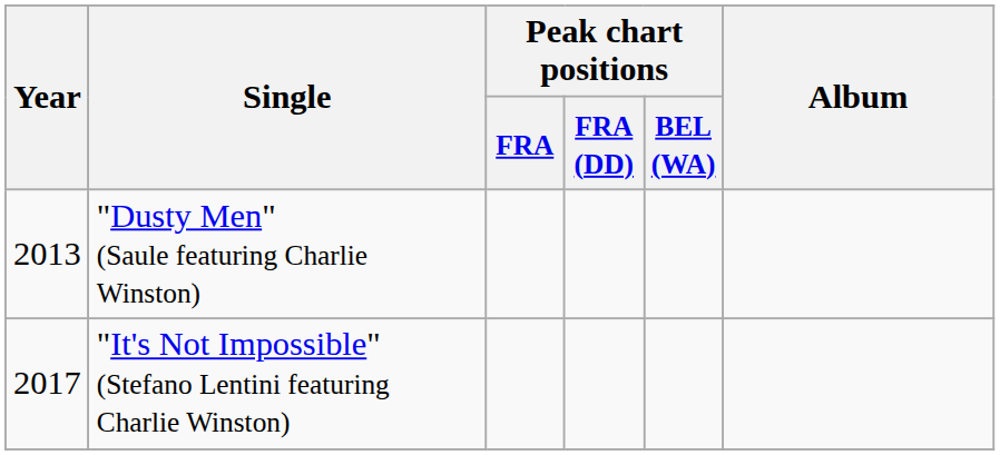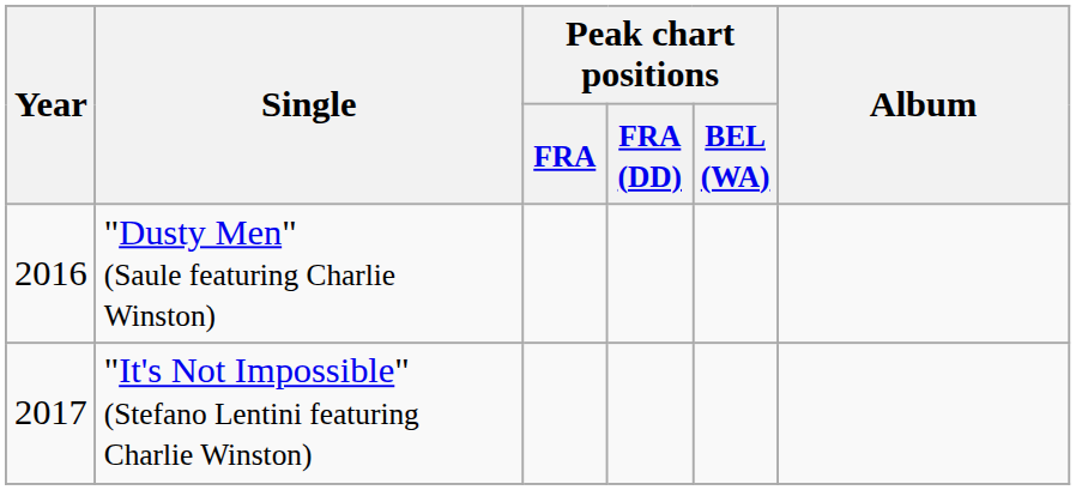"Dusty Men" (Saule featuring Charlie Winston) | Year: 2013 -> 2016
